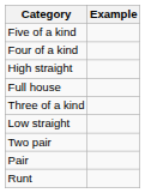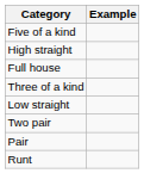- row: Four of a kind
